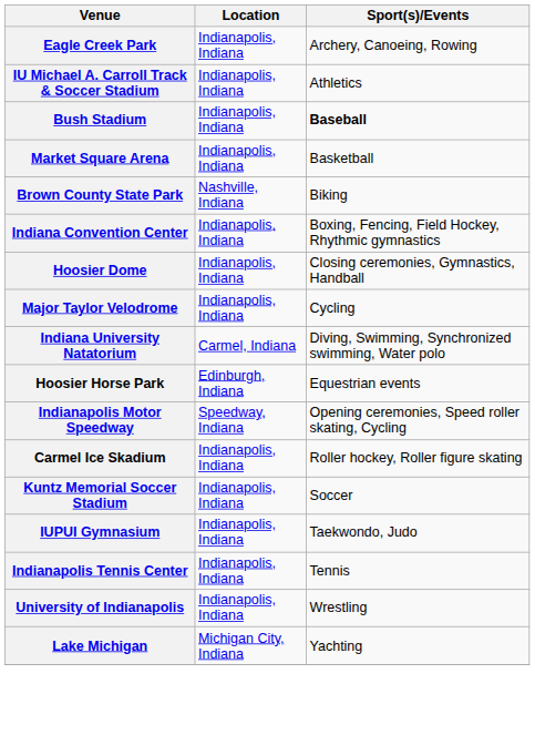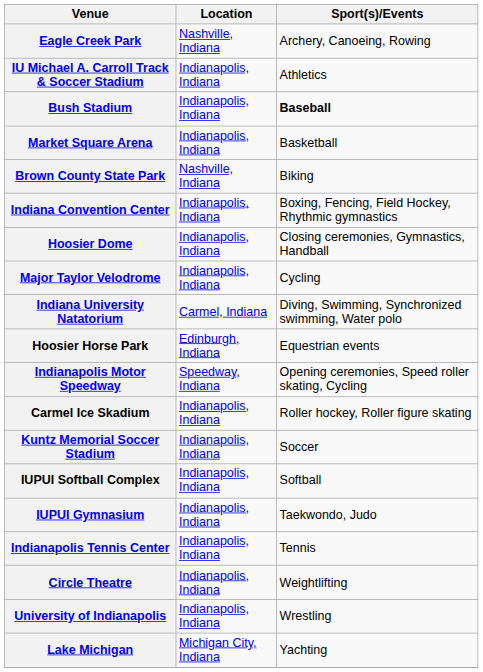Eagle Creek Park | Location: Indianapolis, Indiana -> Nashville, Indiana
+ row: IUPUI Softball Complex | Indianapolis, Indiana | Softball
+ row: Circle Theatre | Indianapolis, Indiana | Weightlifting
